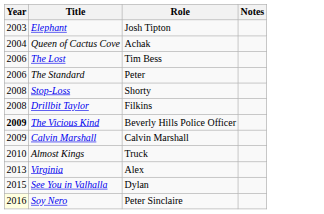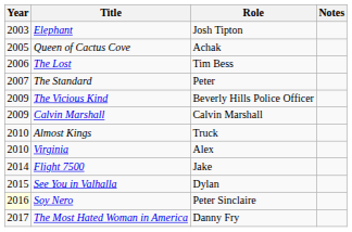Queen of Cactus Cove | Year: 2004 -> 2005
The Standard | Year: 2006 -> 2007
- row: 2008 | Stop-Loss | Shorty
- row: 2008 | Drillbit Taylor | Filkins
The Vicious Kind | Year: bold -> normal
Virginia | Year: 2013 -> 2010
+ row: 2014 | Flight 7500 | Jake
+ row: 2017 | The Most Hated Woman in America | Danny Fry
